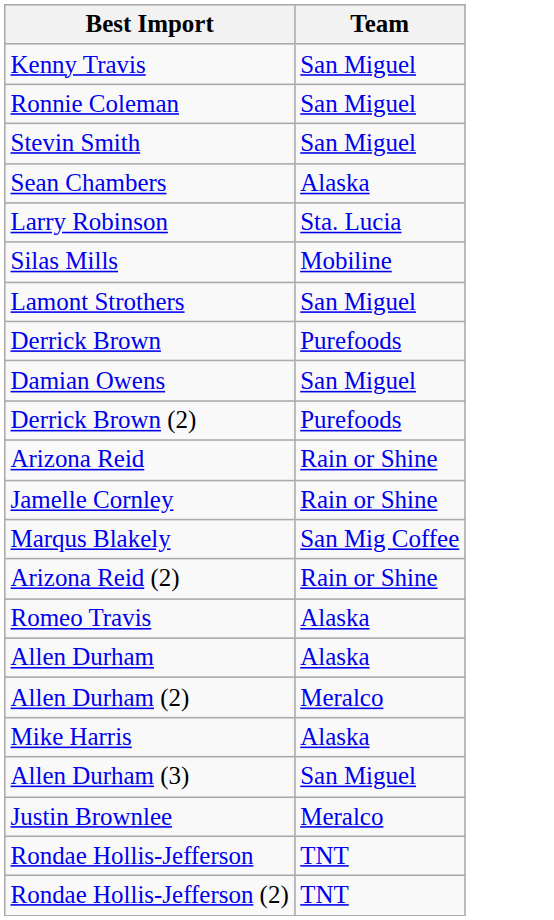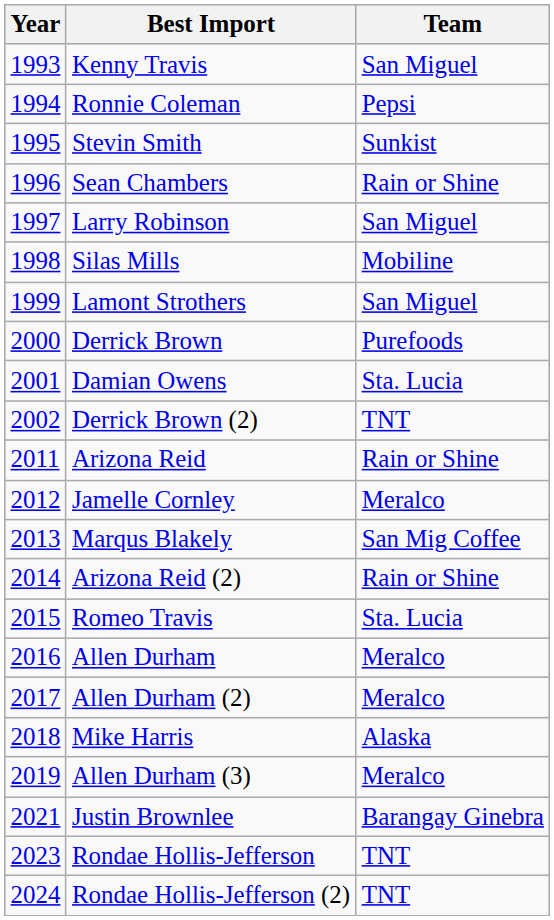+ column: Year | 1993 | 1994 | 1995 | 1996 | 1997 | 1998 | 1999 | 2000 | 2001 | 2002 | 2011 | 2012 | 2013 | 2014 | 2015 | 2016 | 2017 | 2018 | 2019 | 2021 | 2023 | 2024
Ronnie Coleman | Team: San Miguel -> Pepsi
Stevin Smith | Team: San Miguel -> Sunkist
Sean Chambers | Team: Alaska -> Rain or Shine
Larry Robinson | Team: Sta. Lucia -> San Miguel
Damian Owens | Team: San Miguel -> Sta. Lucia
Derrick Brown (2) | Team: Purefoods -> TNT
Jamelle Cornley | Team: Rain or Shine -> Meralco
Romeo Travis | Team: Alaska -> Sta. Lucia
Allen Durham | Team: Alaska -> Meralco
Allen Durham (3) | Team: San Miguel -> Meralco
Justin Brownlee | Team: Meralco -> Barangay Ginebra
